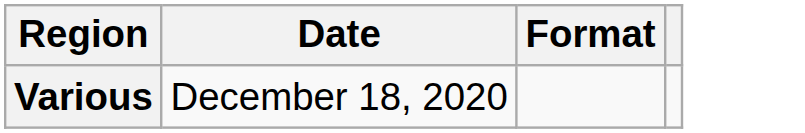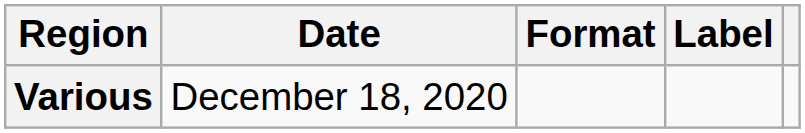+ column: Label
